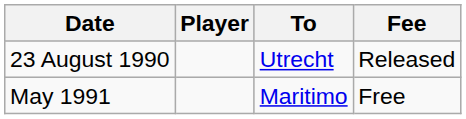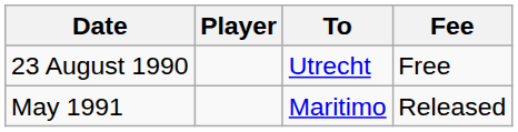23 August 1990 | Fee: Released -> Free
May 1991 | Fee: Free -> Released
